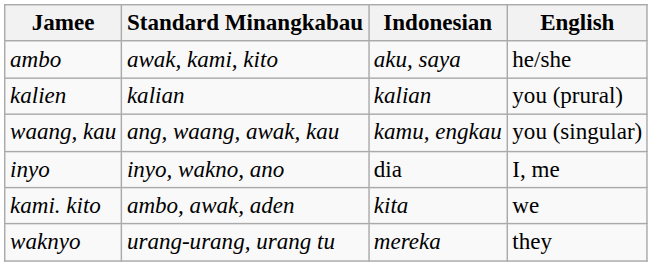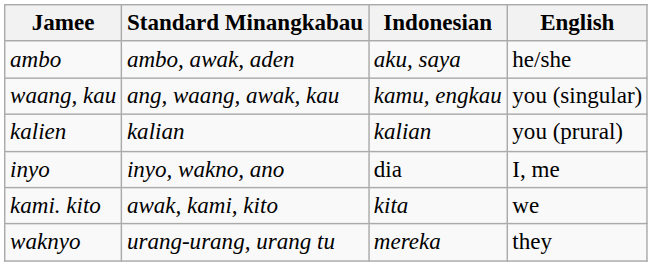ambo | Standard Minangkabau: awak, kami, kito -> ambo, awak, aden
rows swapped: waang, kau <-> kalien
kami. kito | Standard Minangkabau: ambo, awak, aden -> awak, kami, kito
